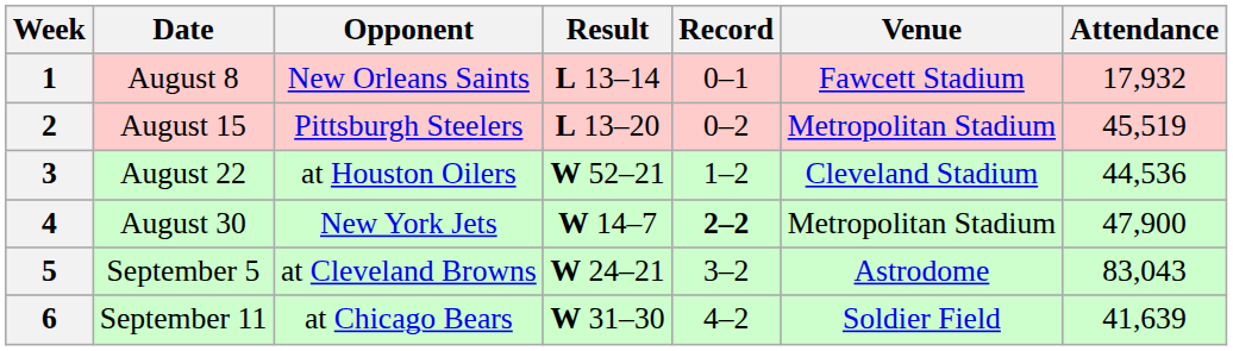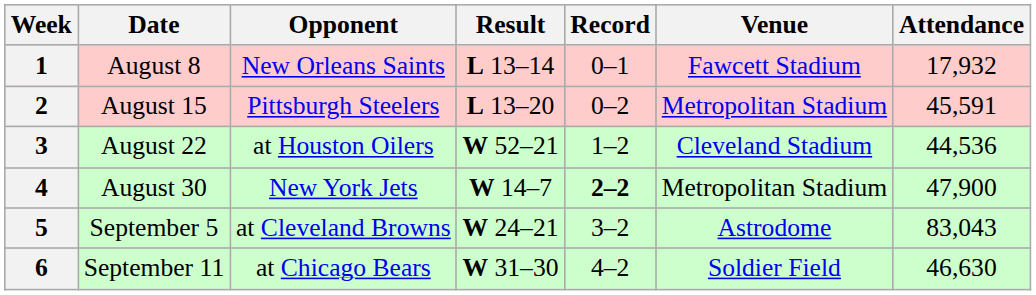2 | Attendance: 45,519 -> 45,591
6 | Attendance: 41,639 -> 46,630
